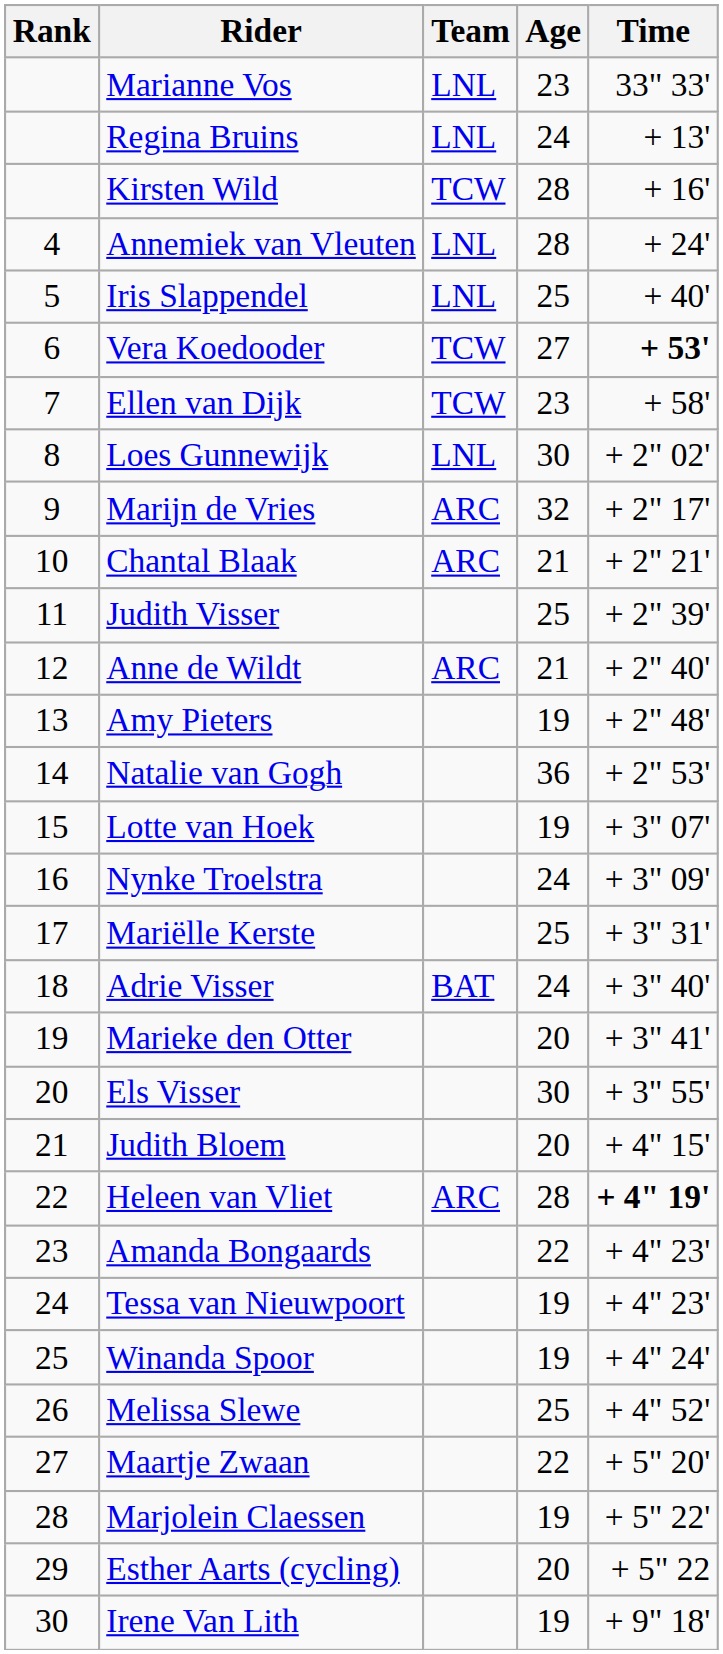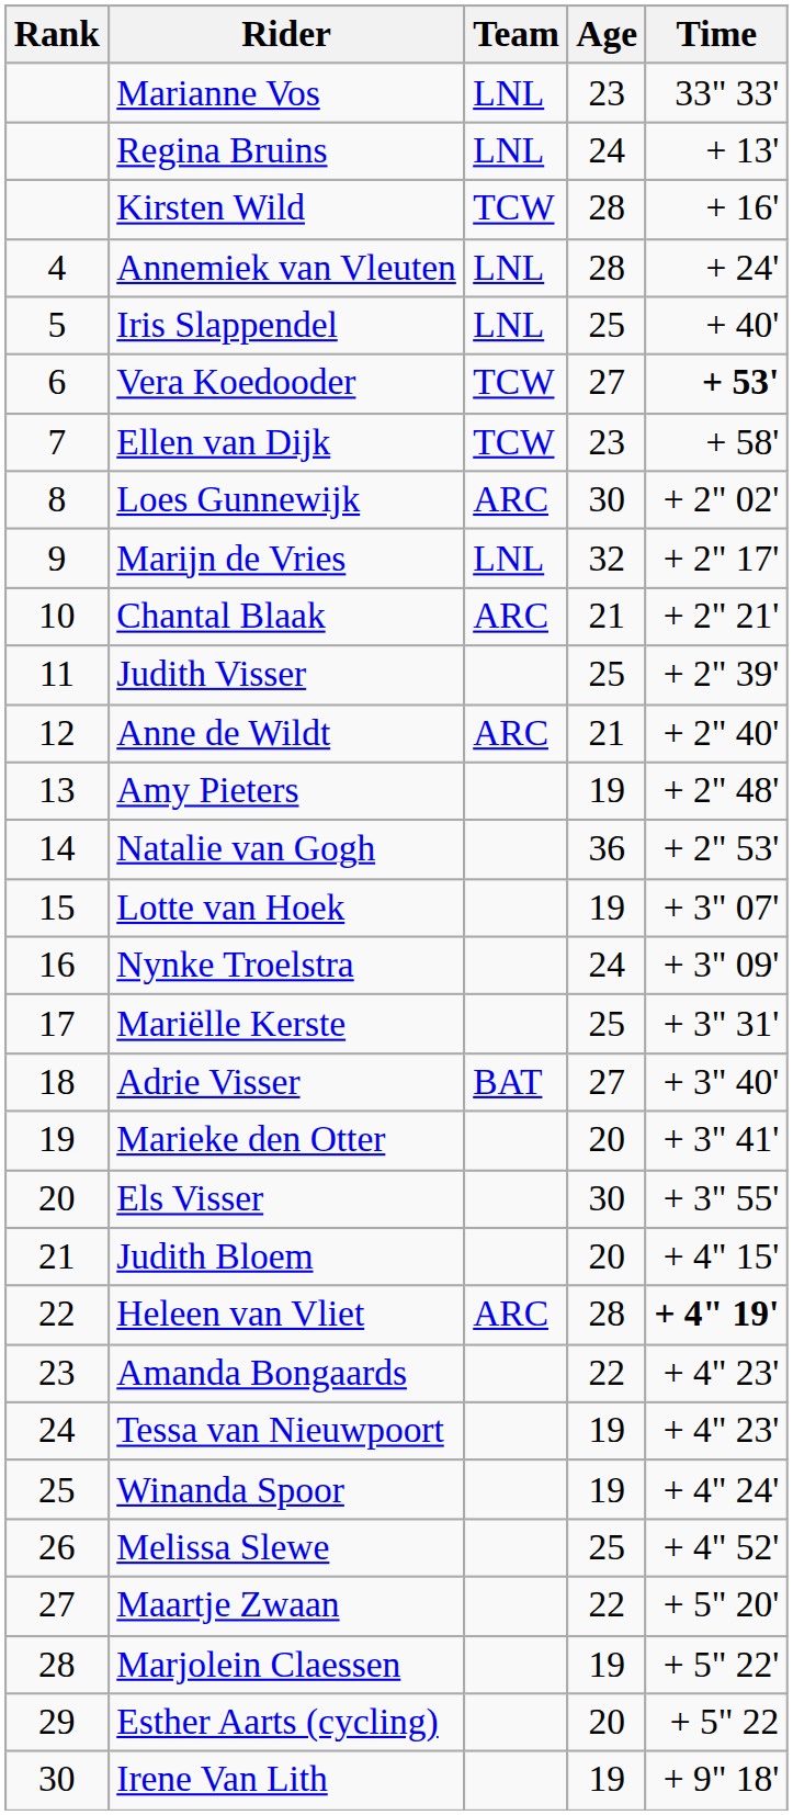Loes Gunnewijk | Team: LNL -> ARC
Marijn de Vries | Team: ARC -> LNL
Adrie Visser | Age: 24 -> 27
